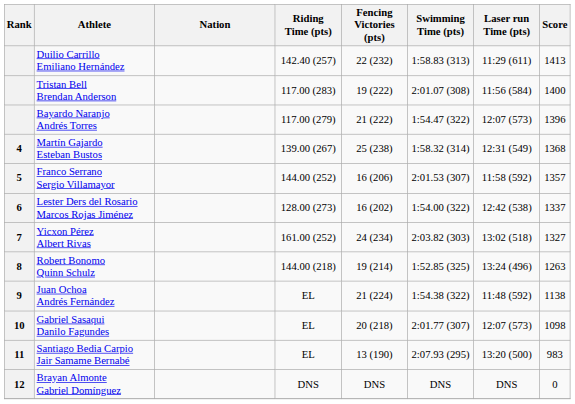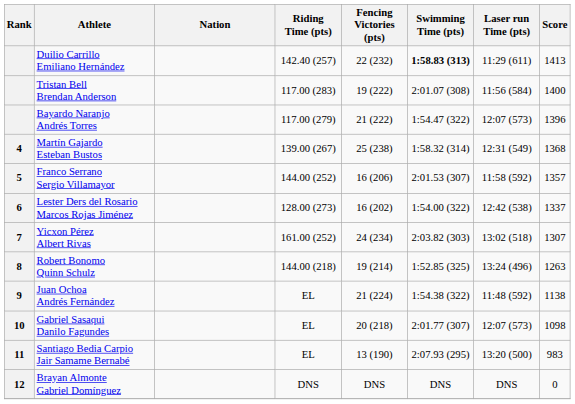Duilio Carrillo Emiliano Hernández | Swimming Time (pts): normal -> bold
Yicxon Pérez Albert Rivas | Score: 1327 -> 1307
